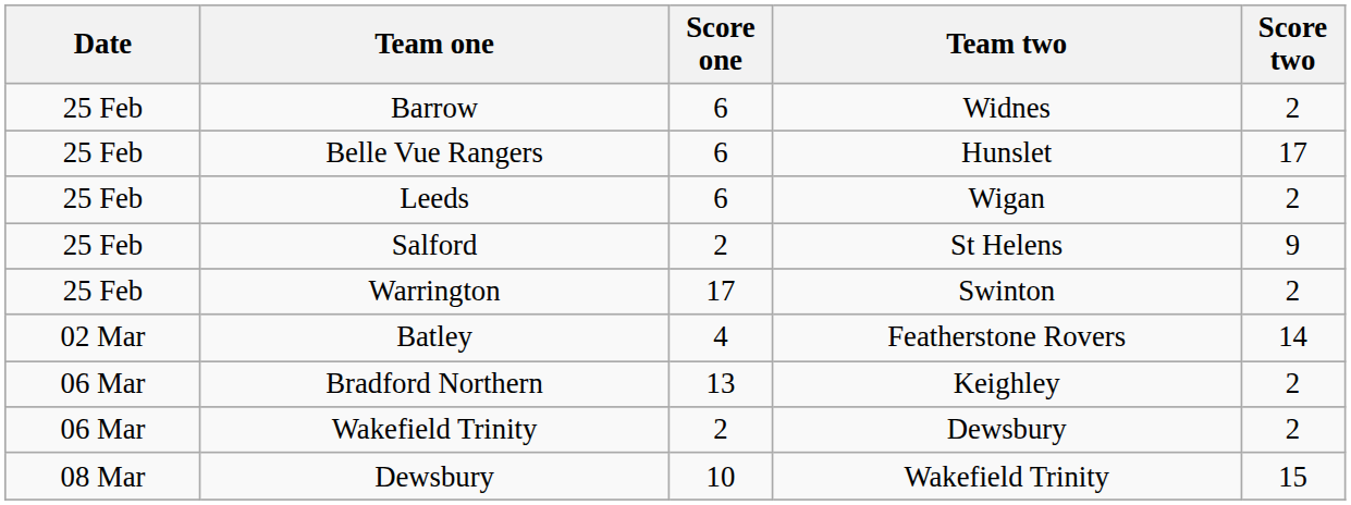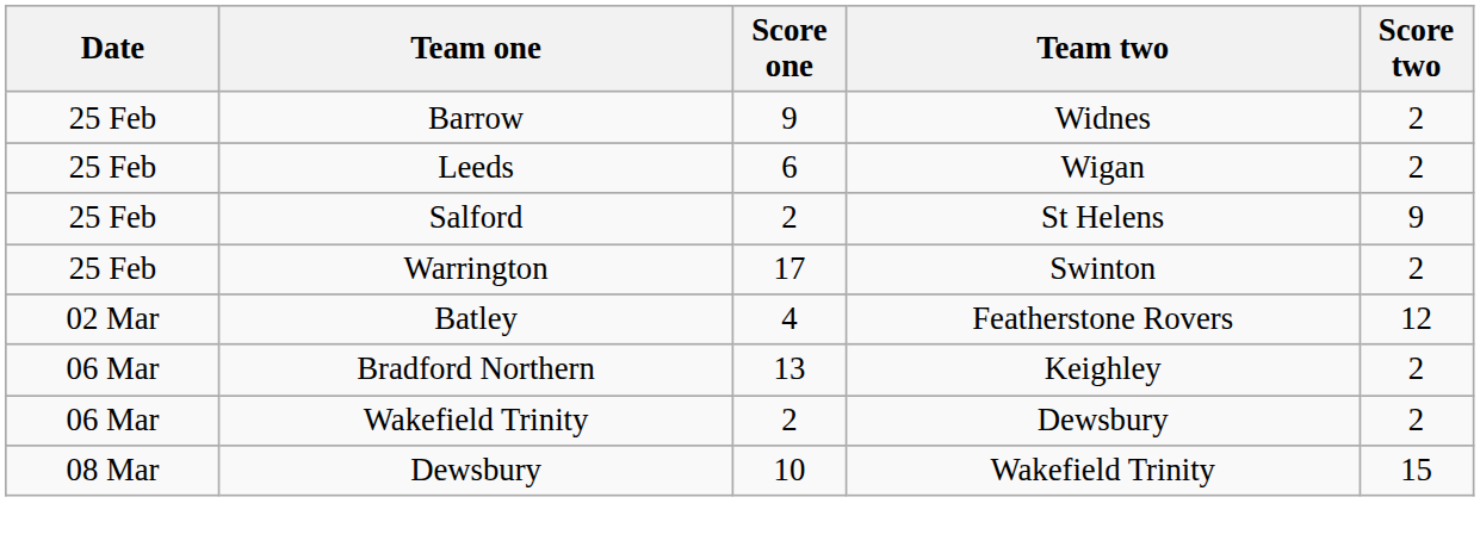Barrow | Score one: 6 -> 9
- row: 25 Feb | Belle Vue Rangers | 6 | Hunslet | 17
Batley | Score two: 14 -> 12
